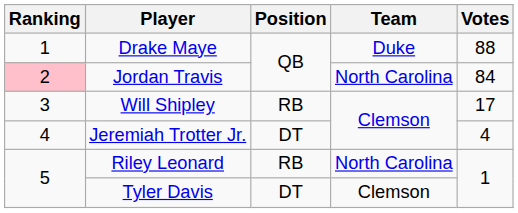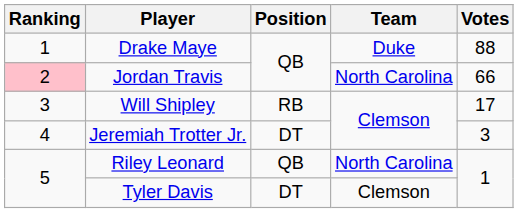Jordan Travis | Votes: 84 -> 66
Jeremiah Trotter Jr. | Votes: 4 -> 3
Riley Leonard | Position: RB -> QB
